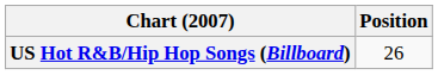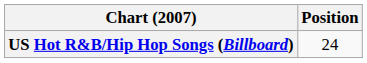US Hot R&B/Hip Hop Songs (Billboard) | Position: 26 -> 24
